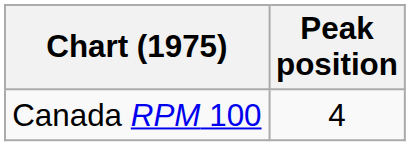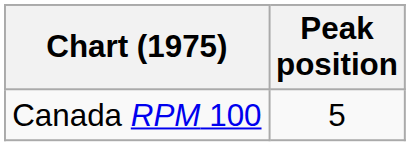Canada RPM 100 | Peak position: 4 -> 5
